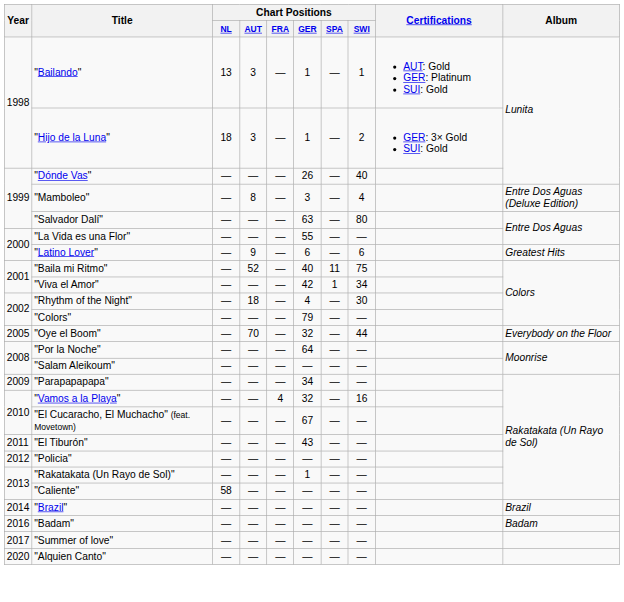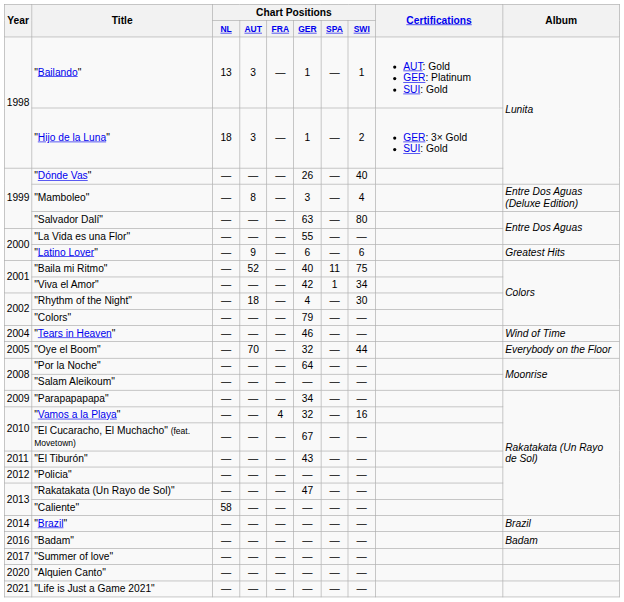+ row: 2004 | "Tears in Heaven" | — | — | — | 46 | — | — | Wind of Time
"Rakatakata (Un Rayo de Sol)" | Chart Positions / GER: 1 -> 47
+ row: 2021 | "Life is Just a Game 2021" | — | — | — | — | — | —
